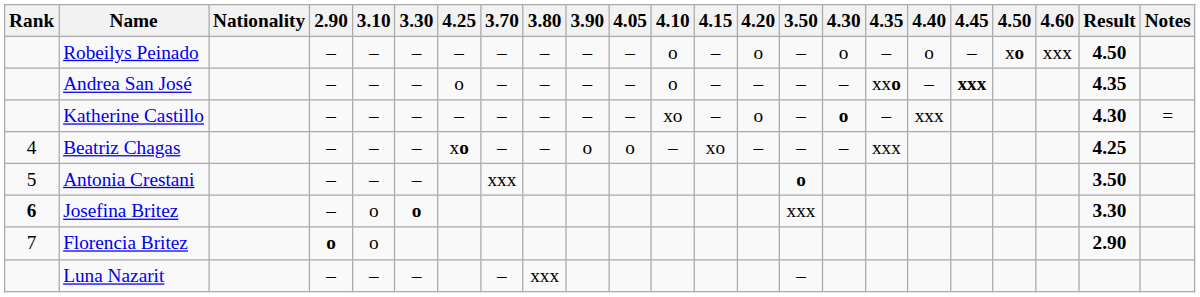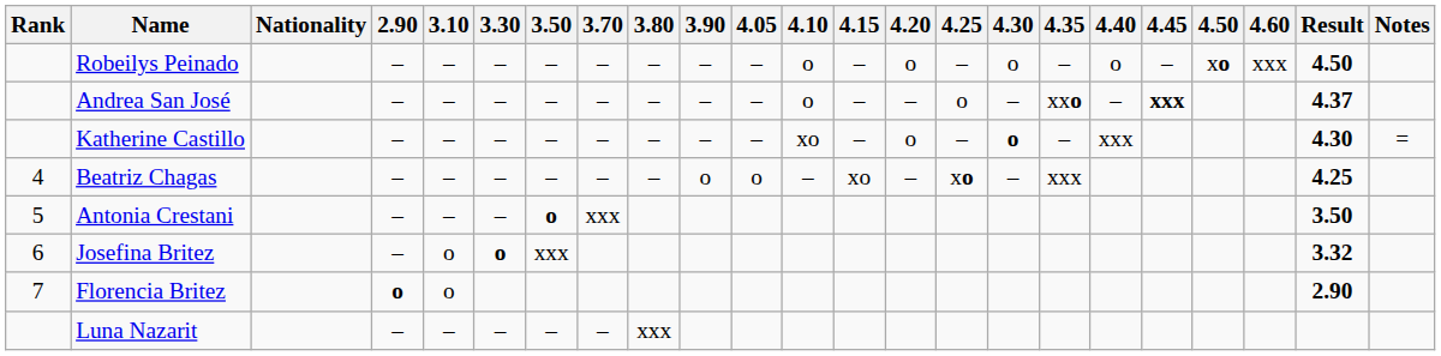columns swapped: 3.50 <-> 4.25
Andrea San José | Result: 4.35 -> 4.37
Josefina Britez | Rank: bold -> normal
Josefina Britez | Result: 3.30 -> 3.32
